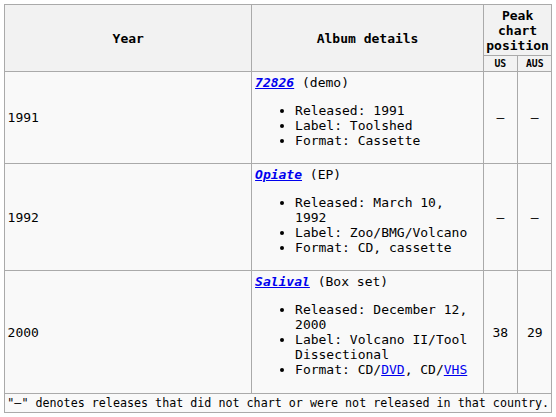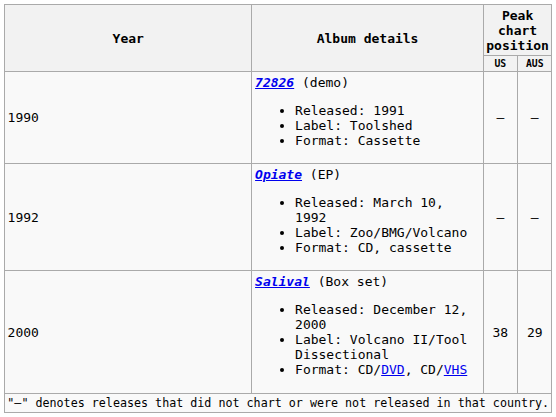72826 (demo) Released: 1991 Label: Toolshed Format: Cassette | Year: 1991 -> 1990
